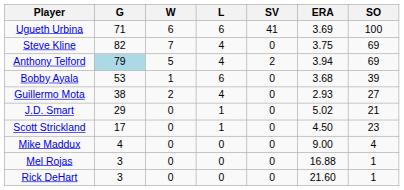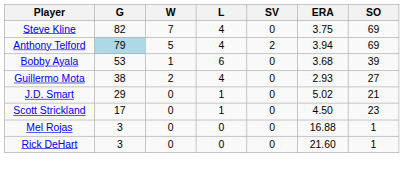- row: Ugueth Urbina | 71 | 6 | 6 | 41 | 3.69 | 100
- row: Mike Maddux | 4 | 0 | 0 | 0 | 9.00 | 4
